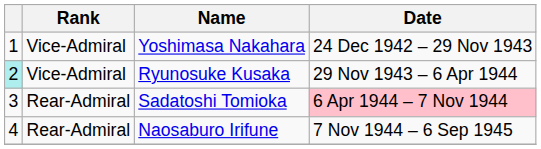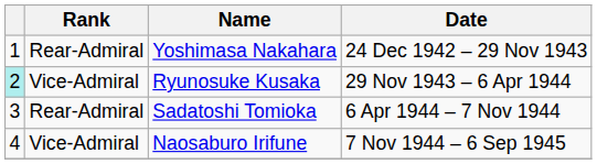Yoshimasa Nakahara | Rank: Vice-Admiral -> Rear-Admiral
Sadatoshi Tomioka | Date: pink background -> no background
Naosaburo Irifune | Rank: Rear-Admiral -> Vice-Admiral
